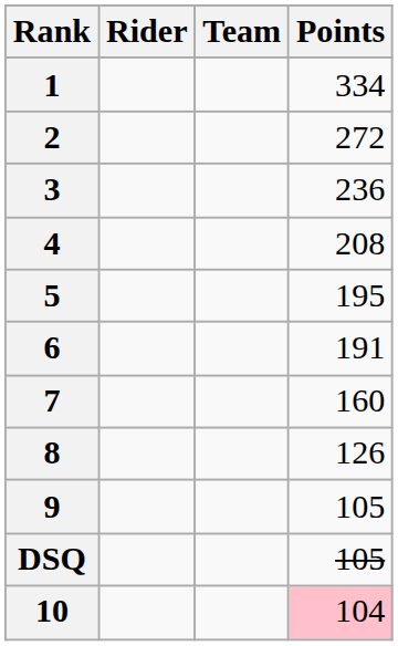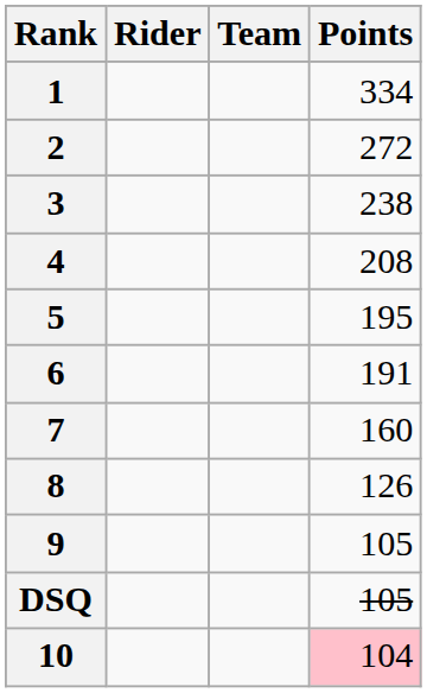3 | Points: 236 -> 238
